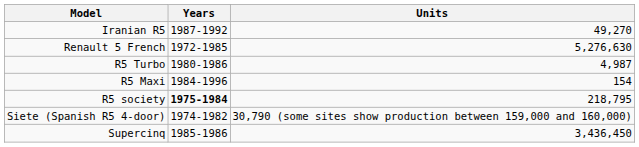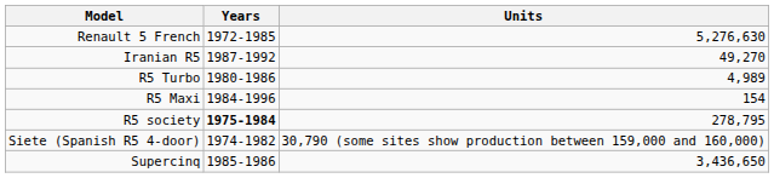rows swapped: Renault 5 French <-> Iranian R5
R5 Turbo | Units: 4,987 -> 4,989
R5 society | Units: 218,795 -> 278,795
Supercinq | Units: 3,436,450 -> 3,436,650
